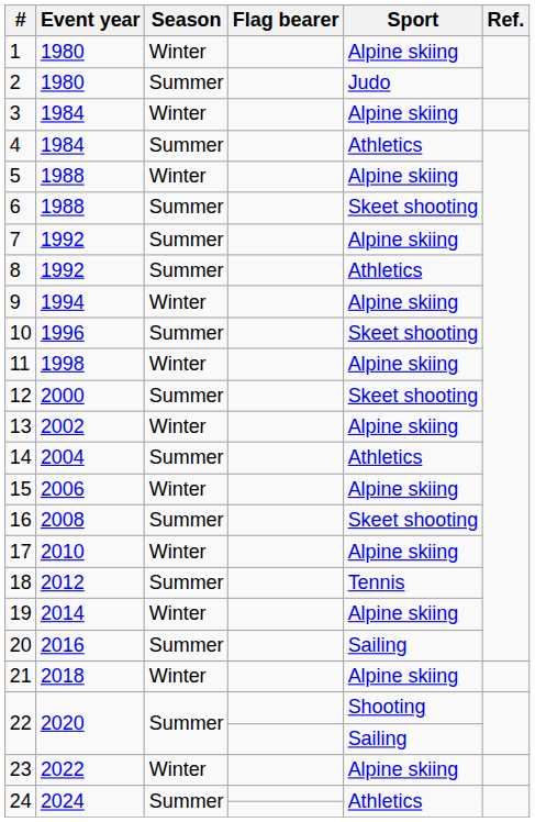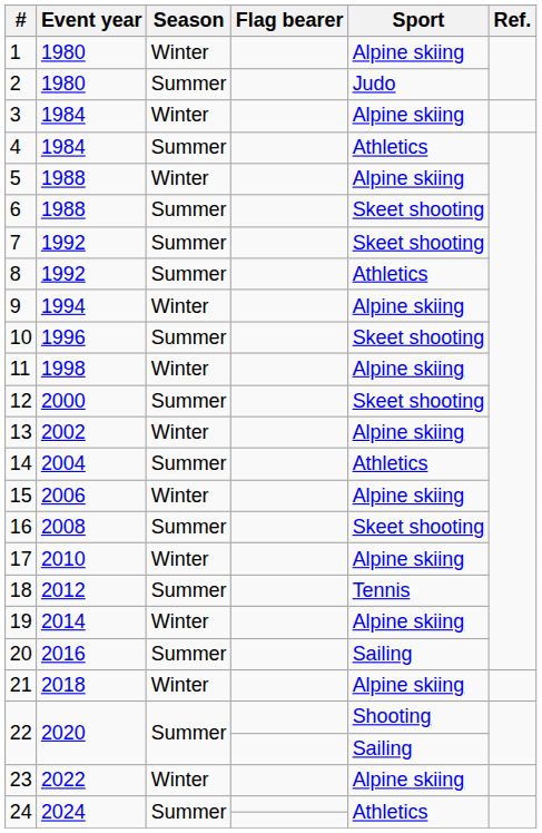7 | Sport: Alpine skiing -> Skeet shooting
